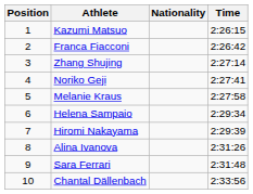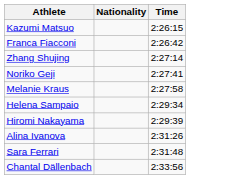- column: Position | 1 | 2 | 3 | 4 | 5 | 6 | 7 | 8 | 9 | 10
